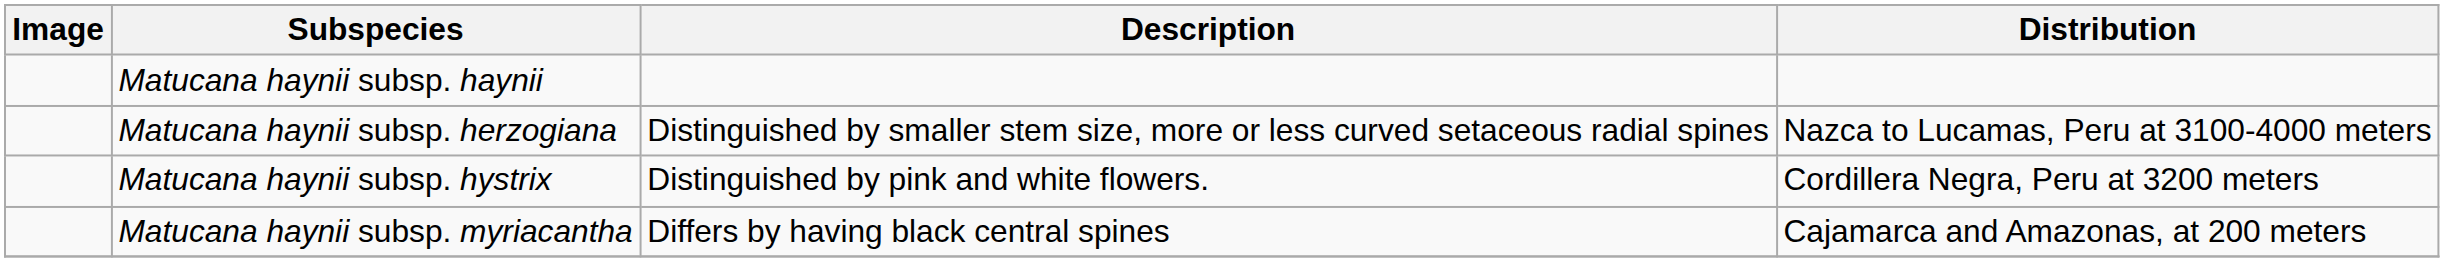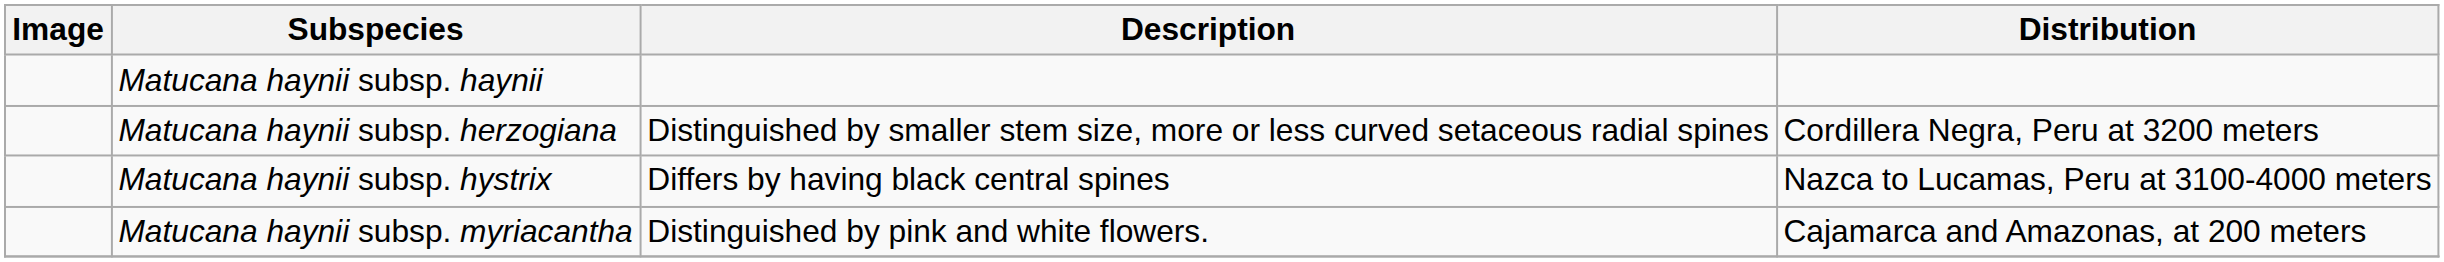Matucana haynii subsp. herzogiana | Distribution: Nazca to Lucamas, Peru at 3100-4000 meters -> Cordillera Negra, Peru at 3200 meters
Matucana haynii subsp. hystrix | Description: Distinguished by pink and white flowers. -> Differs by having black central spines
Matucana haynii subsp. hystrix | Distribution: Cordillera Negra, Peru at 3200 meters -> Nazca to Lucamas, Peru at 3100-4000 meters
Matucana haynii subsp. myriacantha | Description: Differs by having black central spines -> Distinguished by pink and white flowers.
